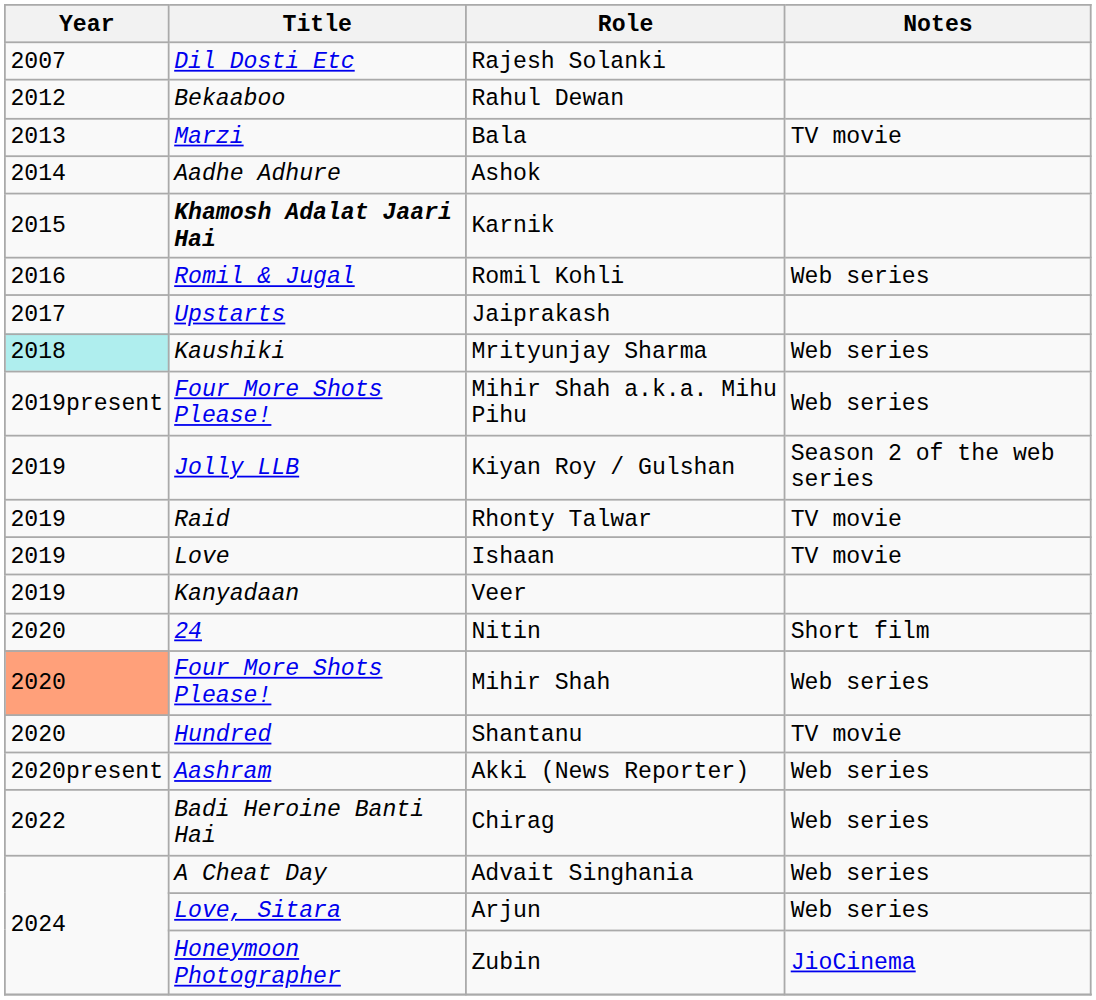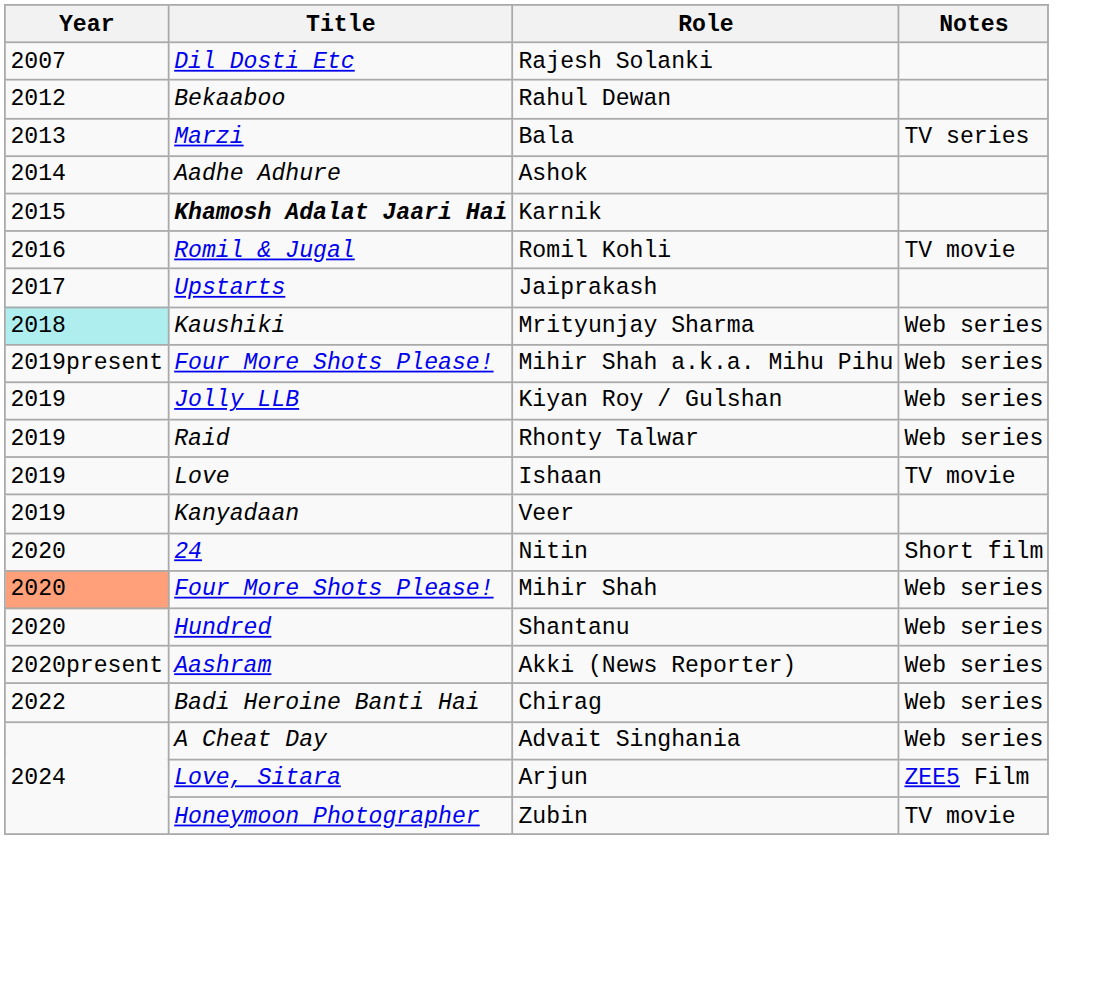Bala | Notes: TV movie -> TV series
Romil Kohli | Notes: Web series -> TV movie
Kiyan Roy / Gulshan | Notes: Season 2 of the web series -> Web series
Rhonty Talwar | Notes: TV movie -> Web series
Shantanu | Notes: TV movie -> Web series
Arjun | Notes: Web series -> ZEE5 Film
Zubin | Notes: JioCinema -> TV movie
